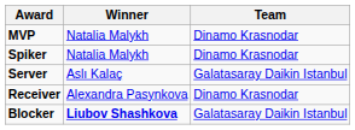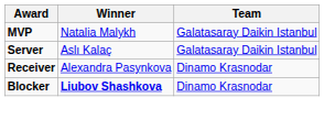MVP | Team: Dinamo Krasnodar -> Galatasaray Daikin Istanbul
- row: Spiker | Natalia Malykh | Dinamo Krasnodar
Blocker | Team: Galatasaray Daikin Istanbul -> Dinamo Krasnodar
